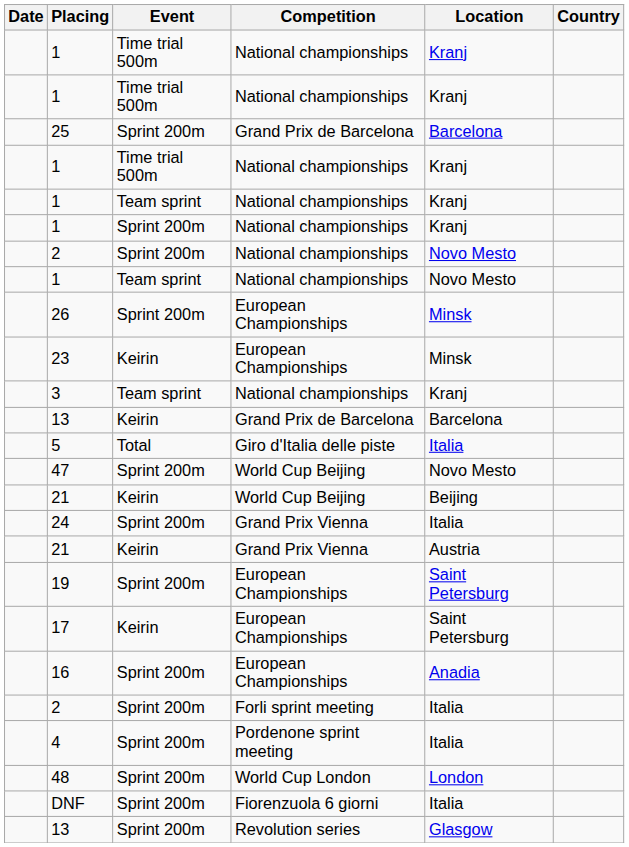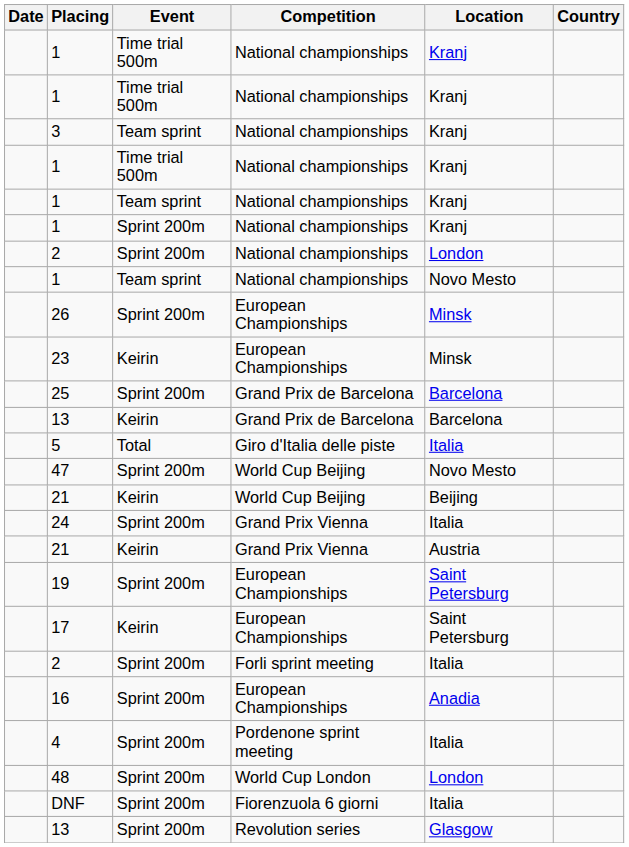rows swapped: 3 <-> 25
2 / National championships | Location: Novo Mesto -> London
rows swapped: 16 <-> 2 / Forli sprint meeting
